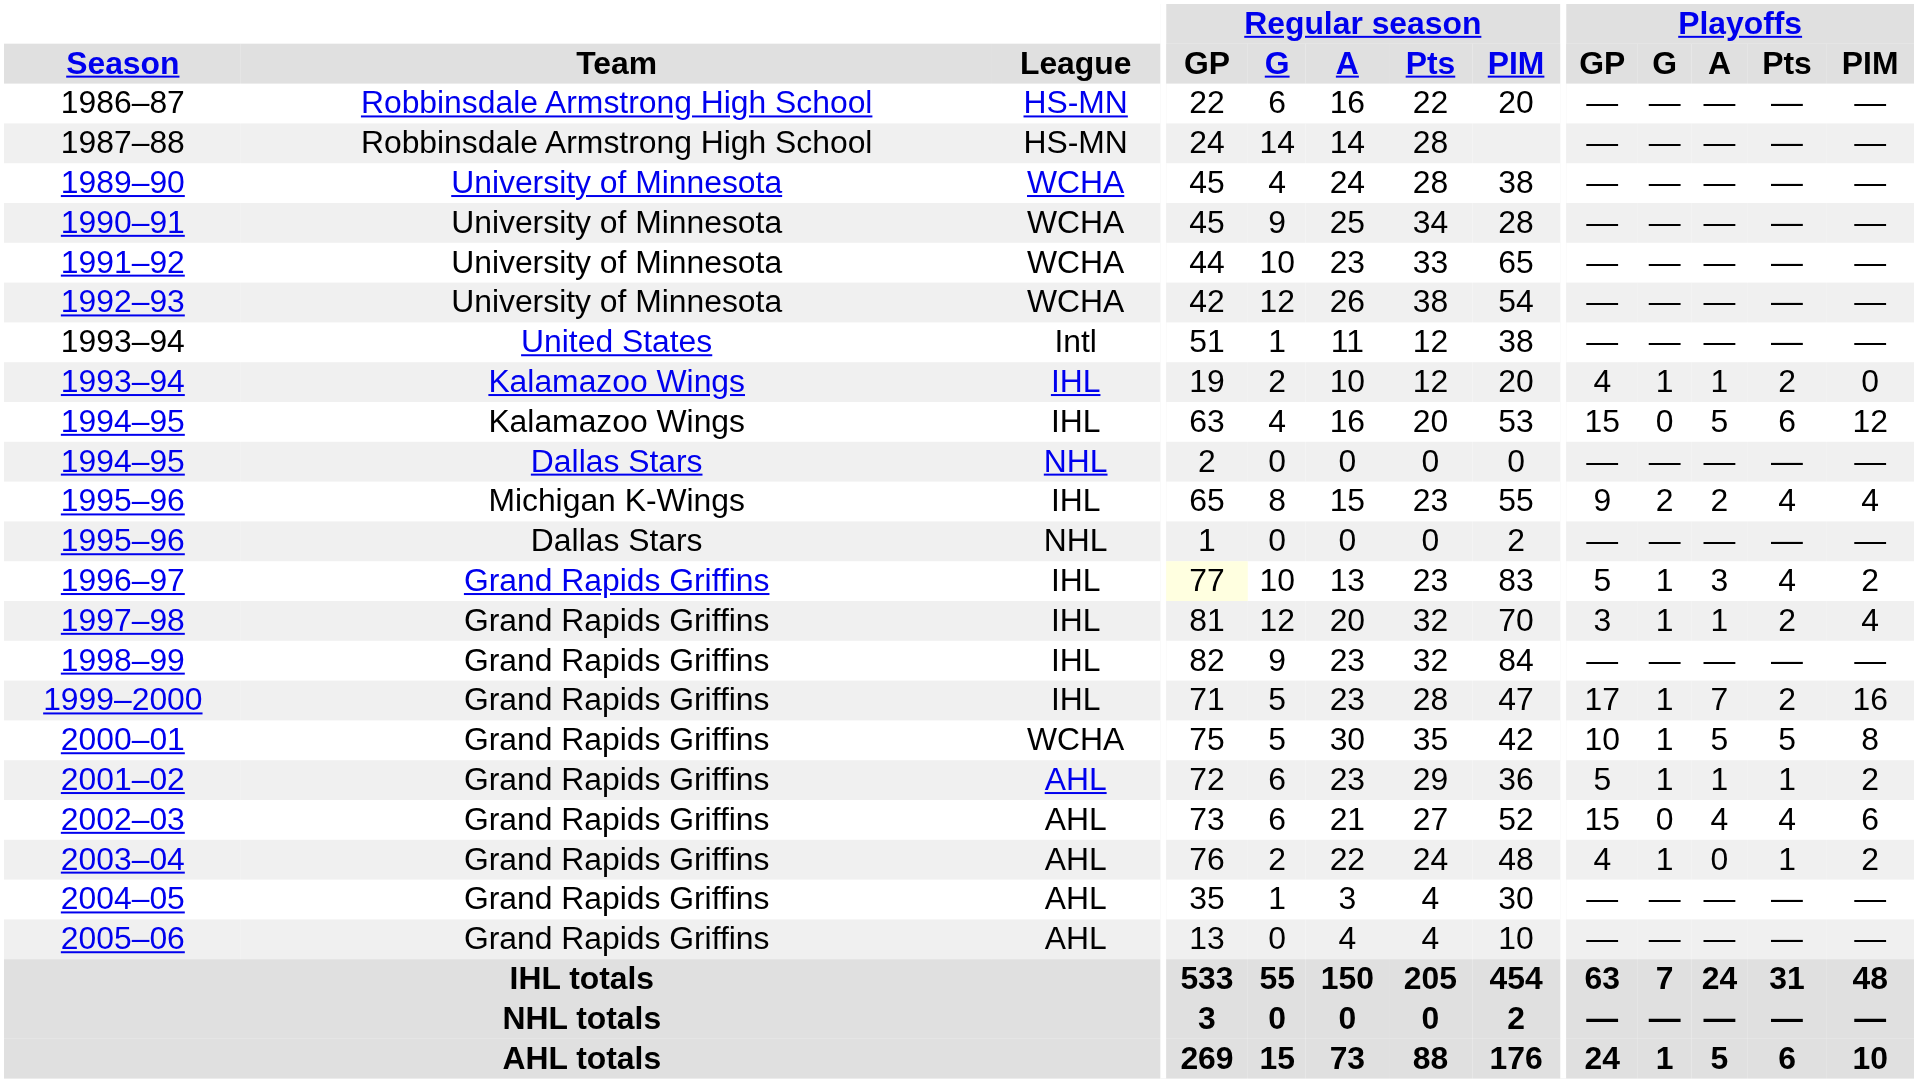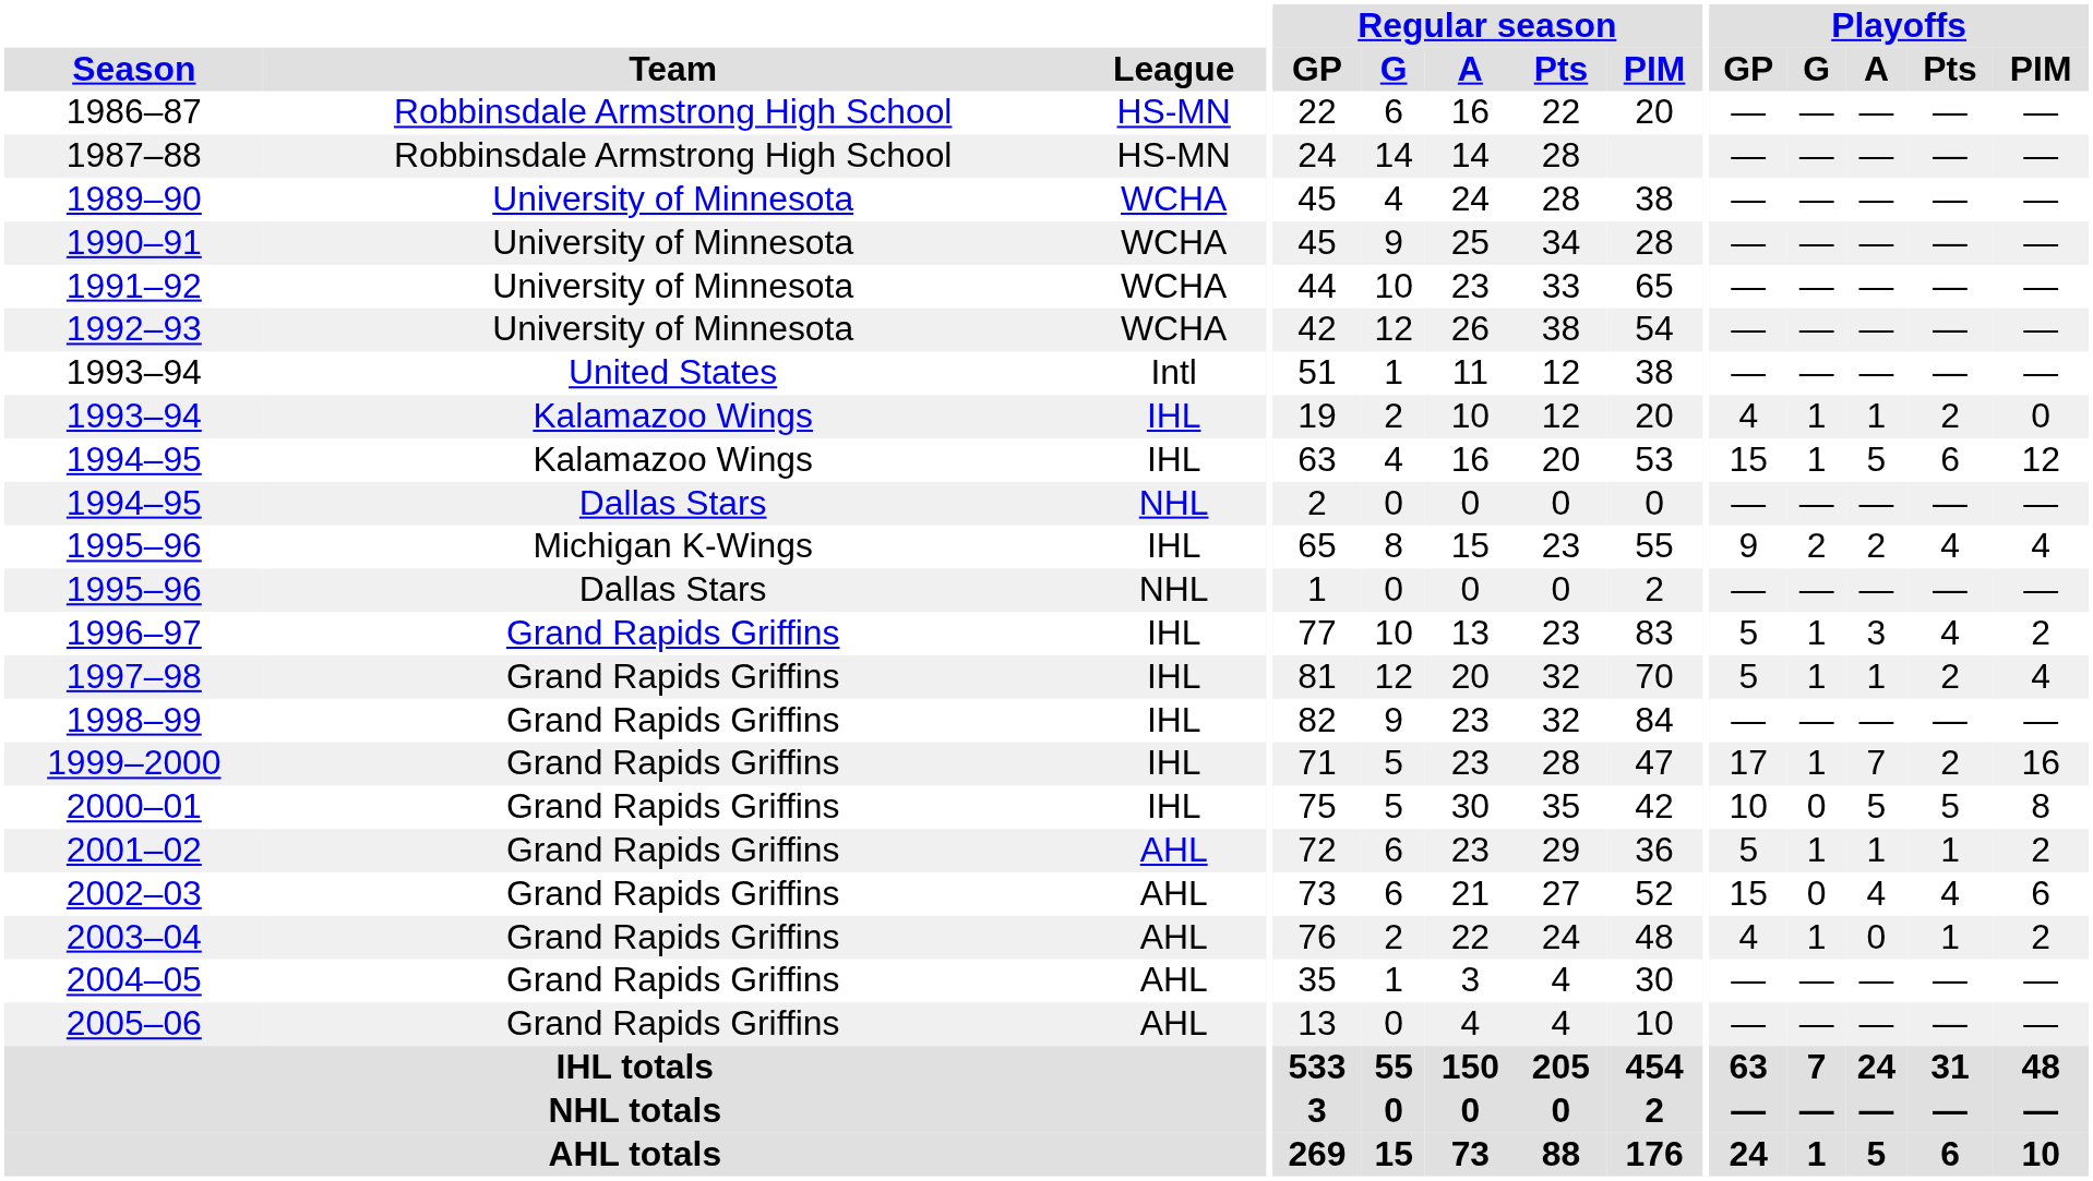1994–95 / Kalamazoo Wings | Playoffs / G: 0 -> 1
1996–97 | Regular season / GP: lightyellow background -> no background
1997–98 | Playoffs / GP: 3 -> 5
2000–01 | League: WCHA -> IHL
2000–01 | Playoffs / G: 1 -> 0
